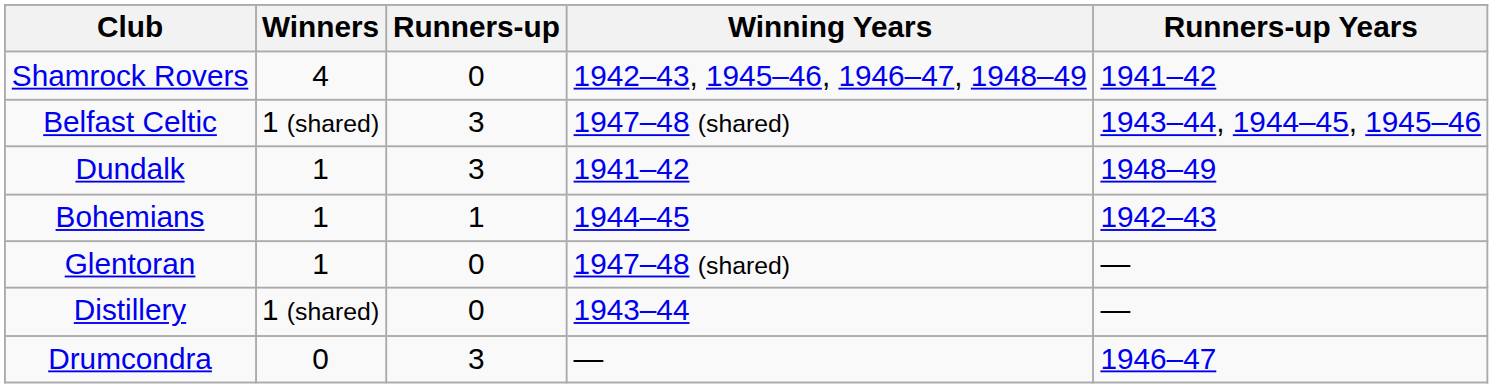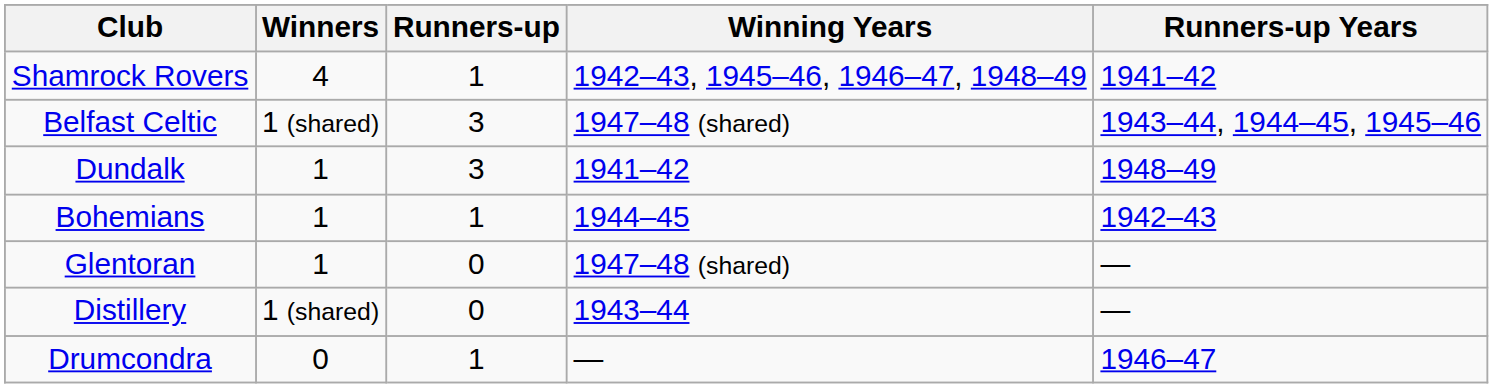Shamrock Rovers | Runners-up: 0 -> 1
Drumcondra | Runners-up: 3 -> 1
